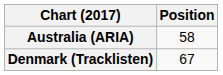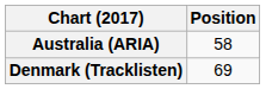Denmark (Tracklisten) | Position: 67 -> 69
